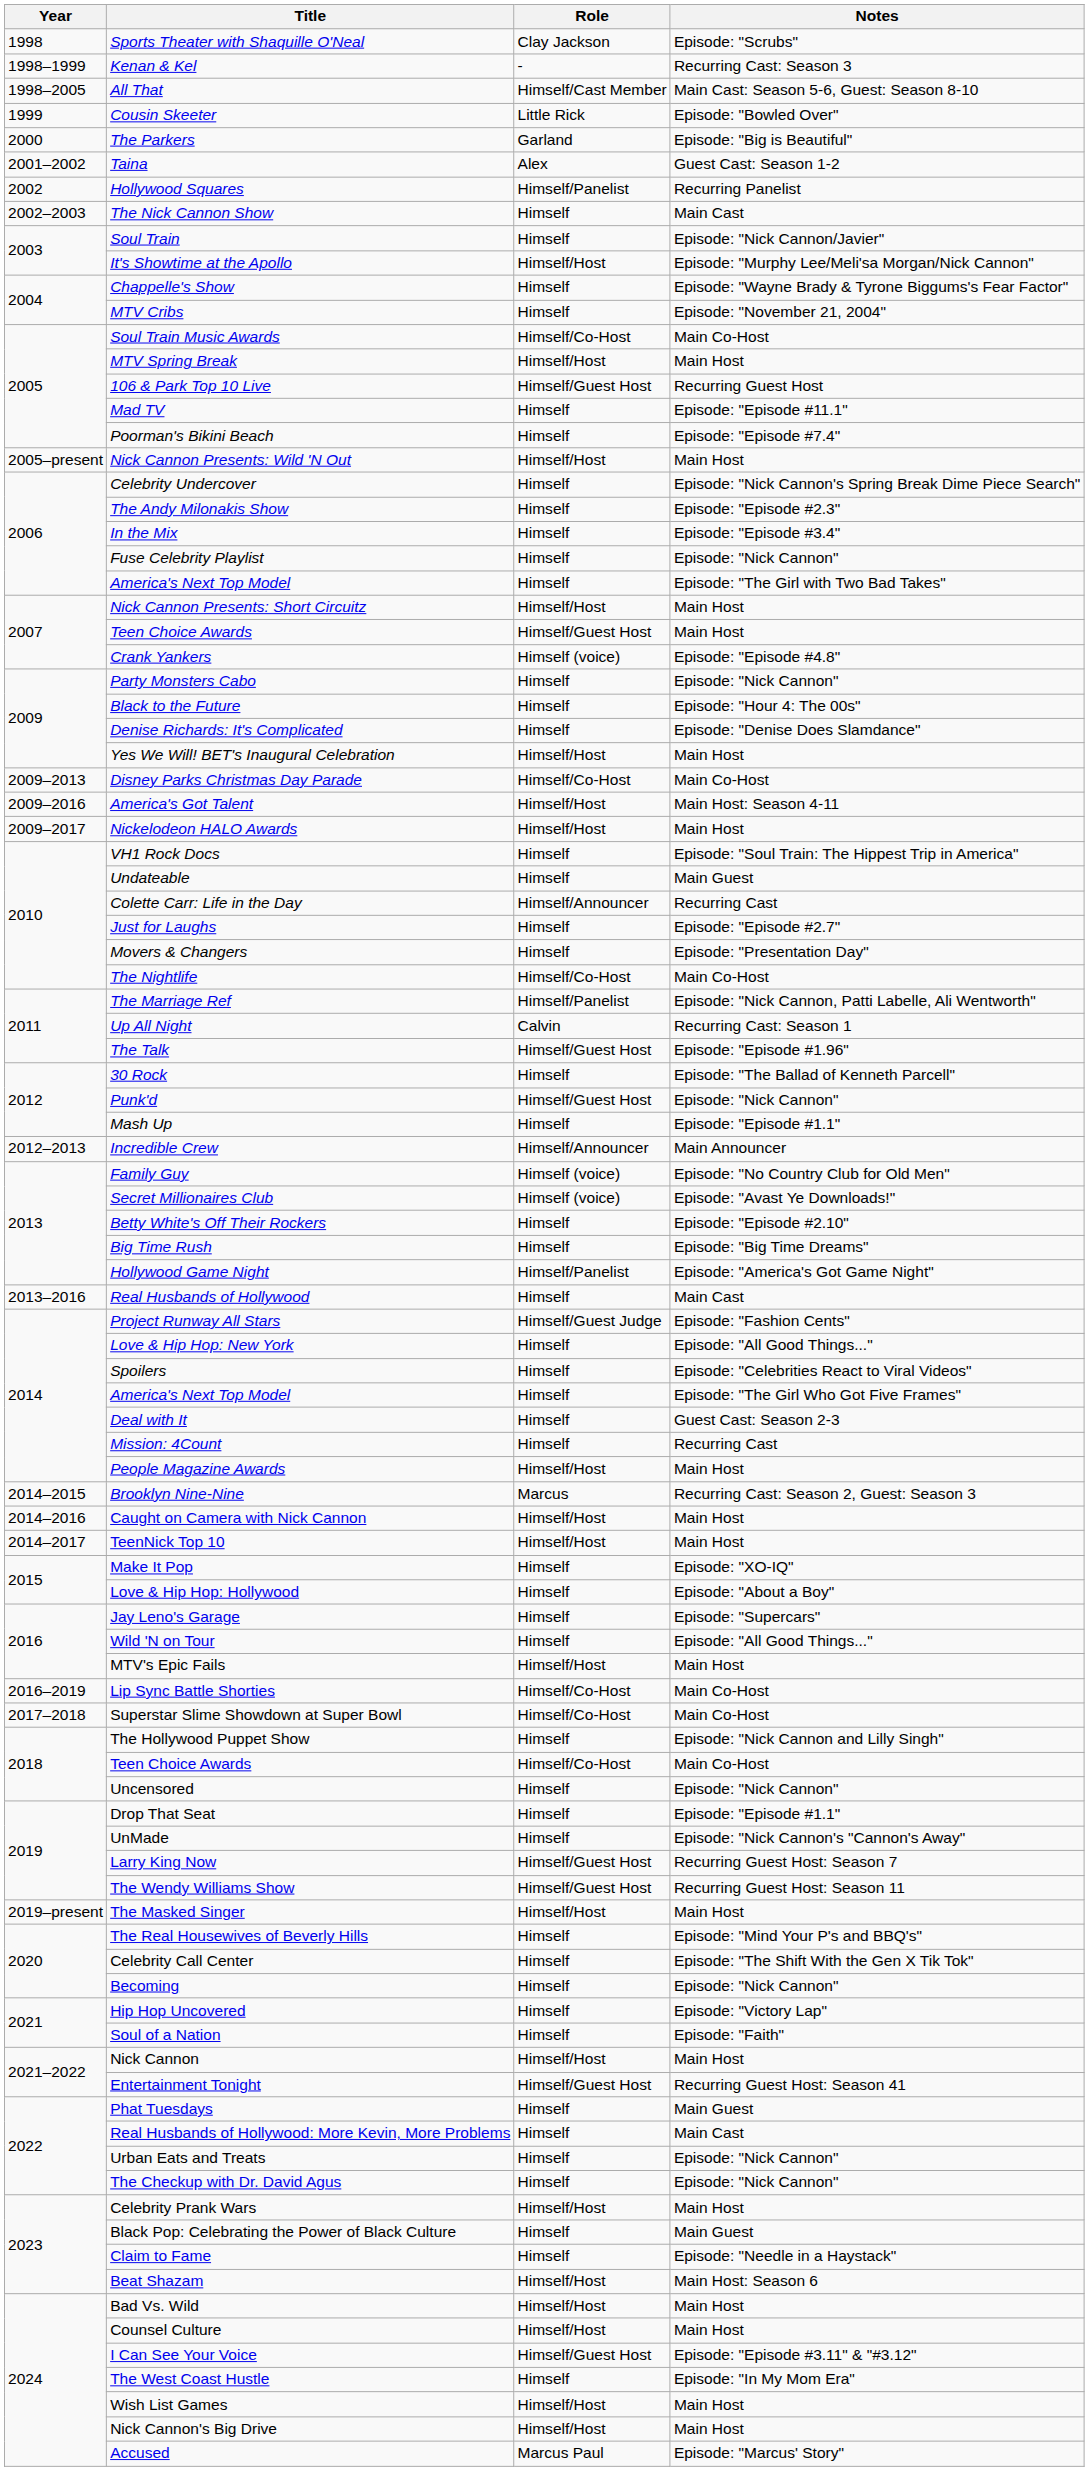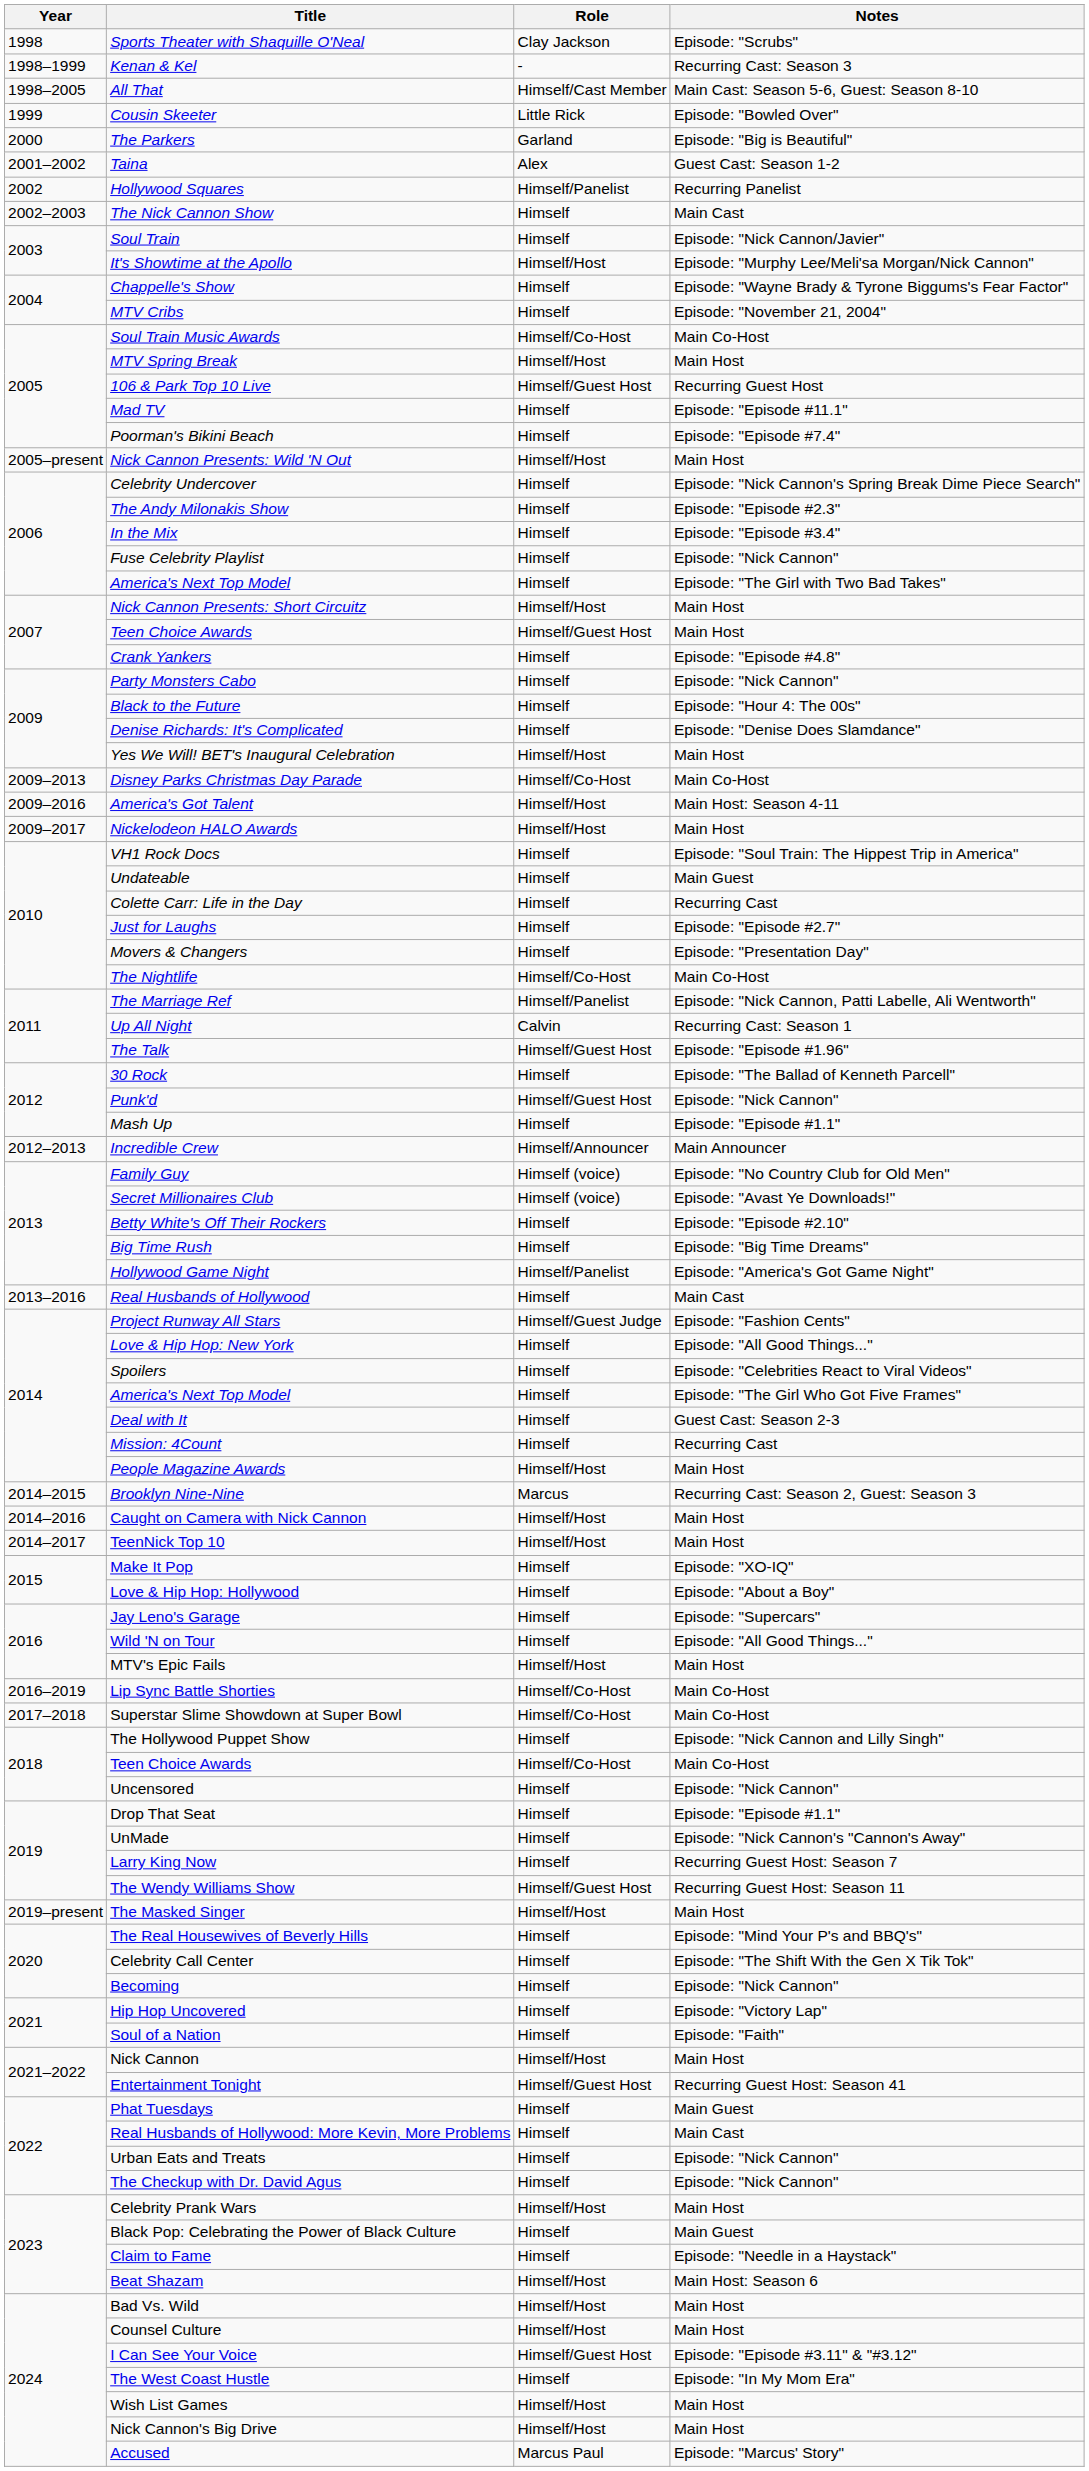Crank Yankers | Role: Himself (voice) -> Himself
Colette Carr: Life in the Day | Role: Himself/Announcer -> Himself
Larry King Now | Role: Himself/Guest Host -> Himself
